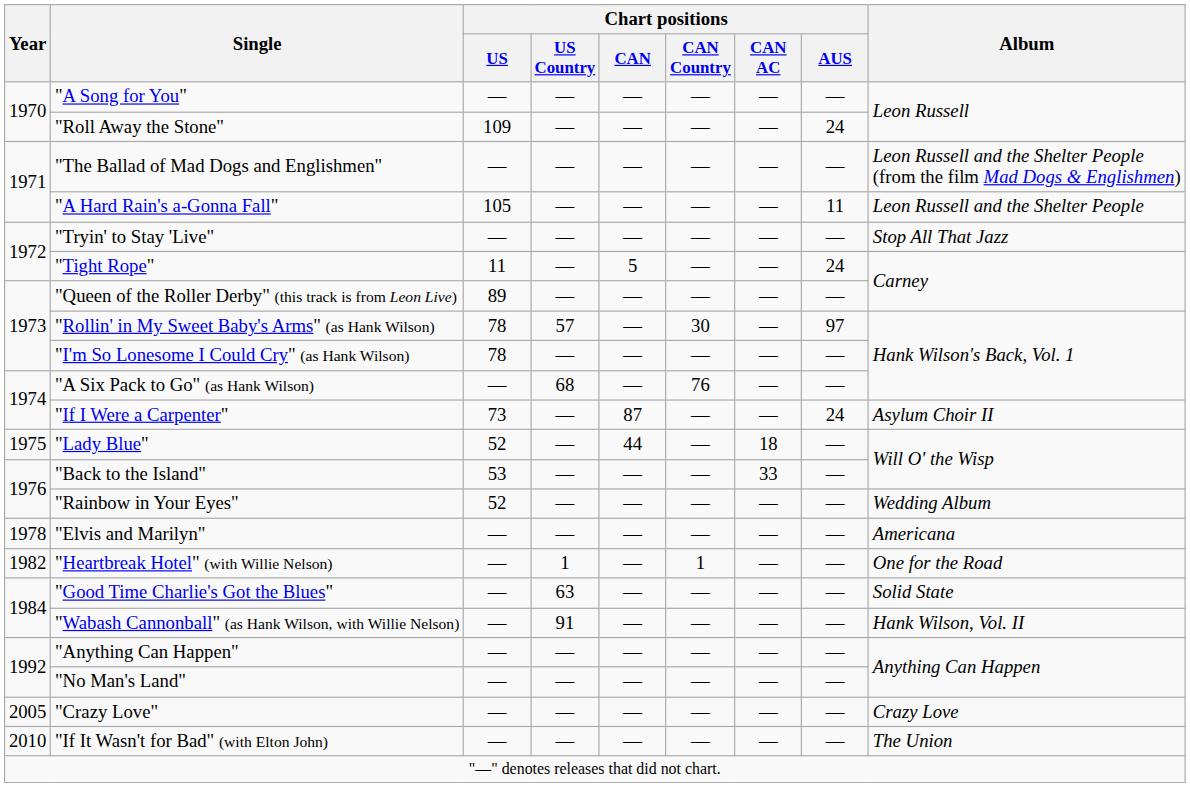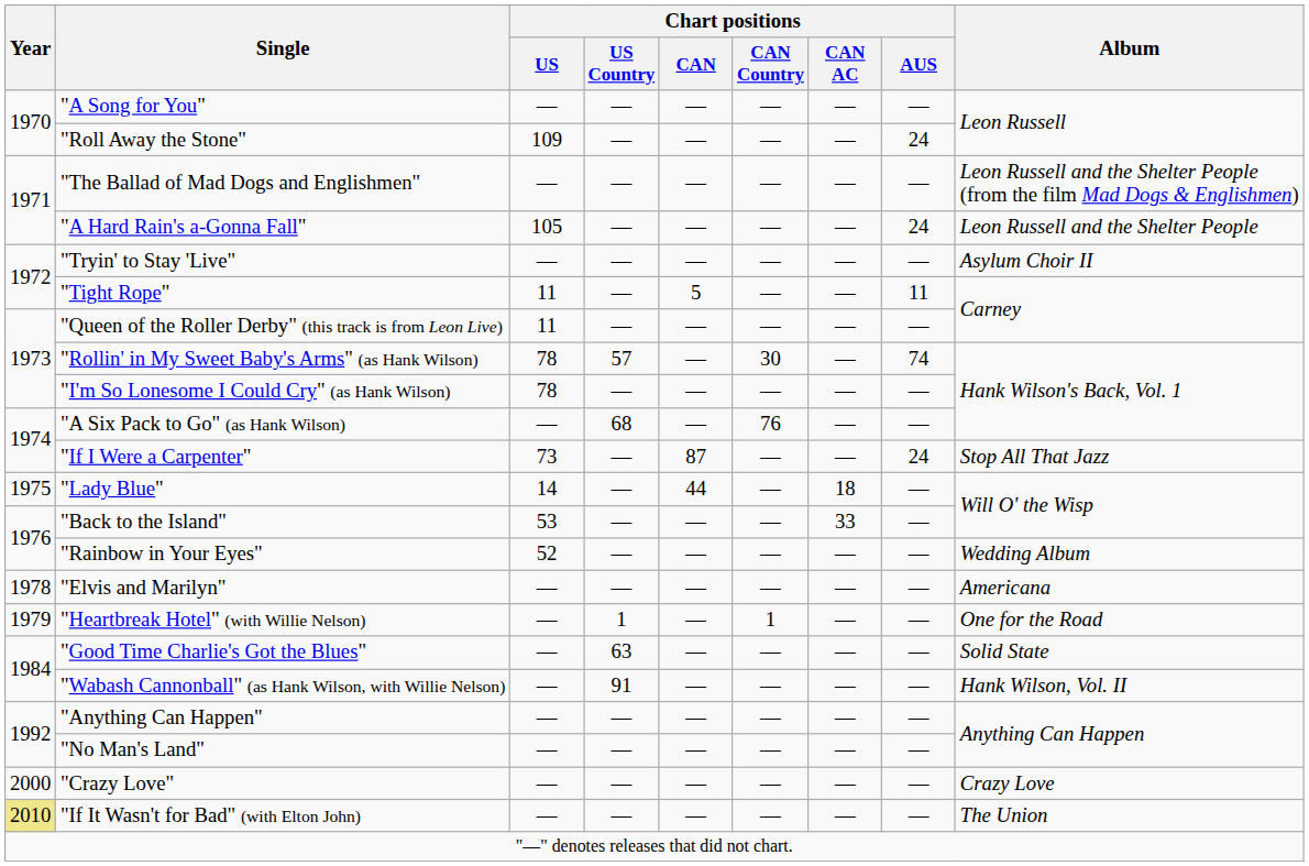"A Hard Rain's a-Gonna Fall" | Chart positions / AUS: 11 -> 24
"Tryin' to Stay 'Live" | Album: Stop All That Jazz -> Asylum Choir II
"Tight Rope" | Chart positions / AUS: 24 -> 11
"Queen of the Roller Derby" (this track is from Leon Live) | Chart positions / US: 89 -> 11
"Rollin' in My Sweet Baby's Arms" (as Hank Wilson) | Chart positions / AUS: 97 -> 74
"If I Were a Carpenter" | Album: Asylum Choir II -> Stop All That Jazz
"Lady Blue" | Chart positions / US: 52 -> 14
"Heartbreak Hotel" (with Willie Nelson) | Year: 1982 -> 1979
"Crazy Love" | Year: 2005 -> 2000
"If It Wasn't for Bad" (with Elton John) | Year: no background -> khaki background
